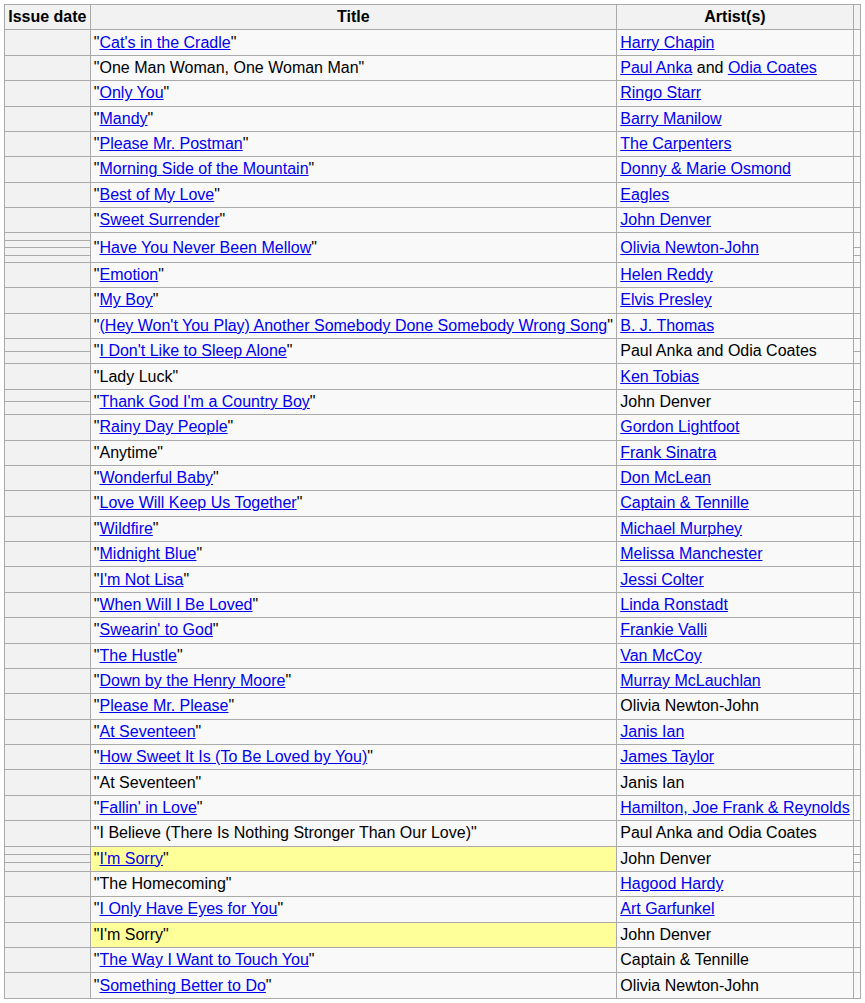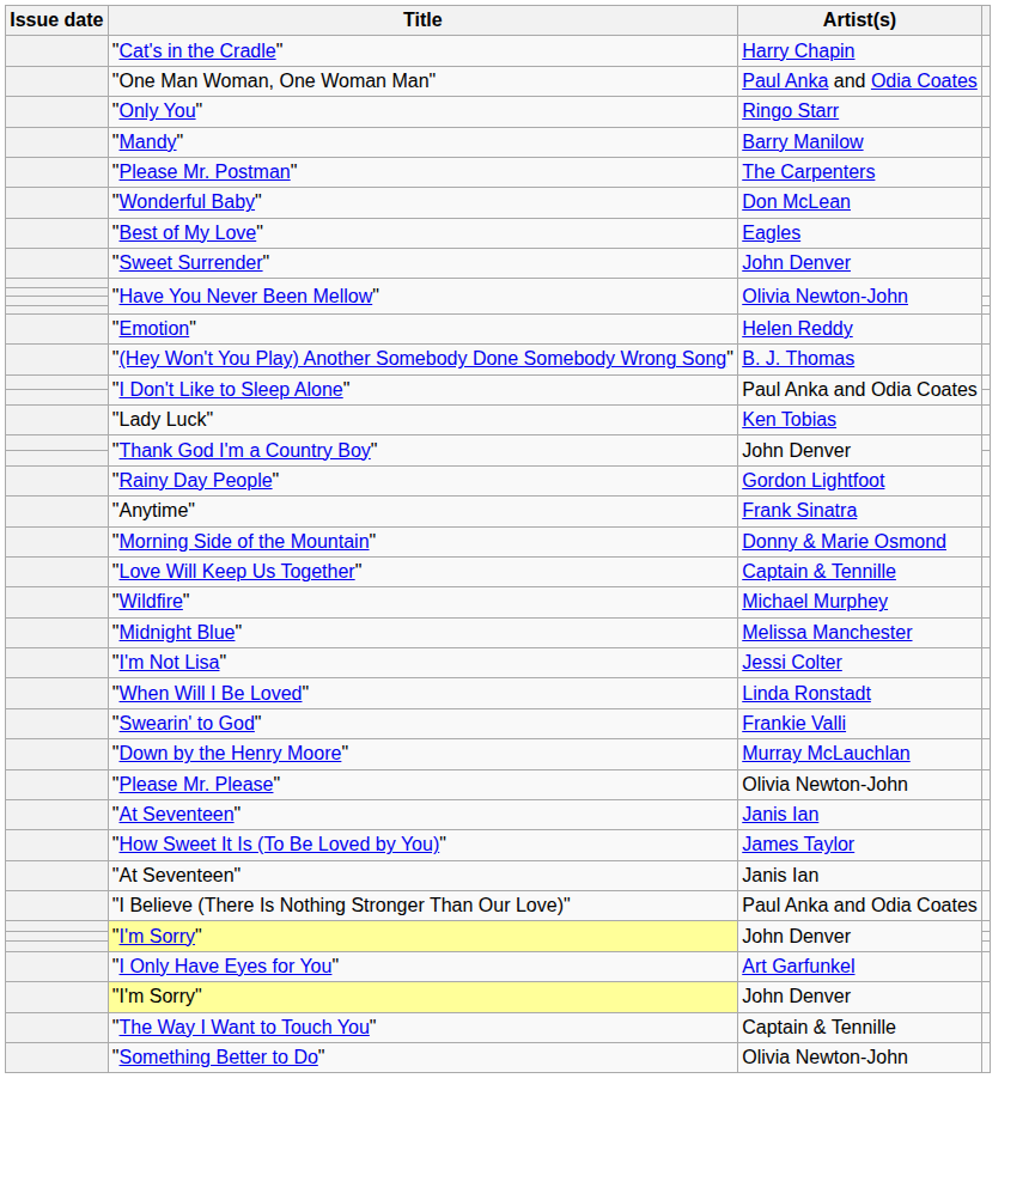rows swapped: "Morning Side of the Mountain" <-> "Wonderful Baby"
- row: "My Boy" | Elvis Presley
- row: "The Hustle" | Van McCoy
- row: "Fallin' in Love" | Hamilton, Joe Frank & Reynolds
- row: "The Homecoming" | Hagood Hardy
